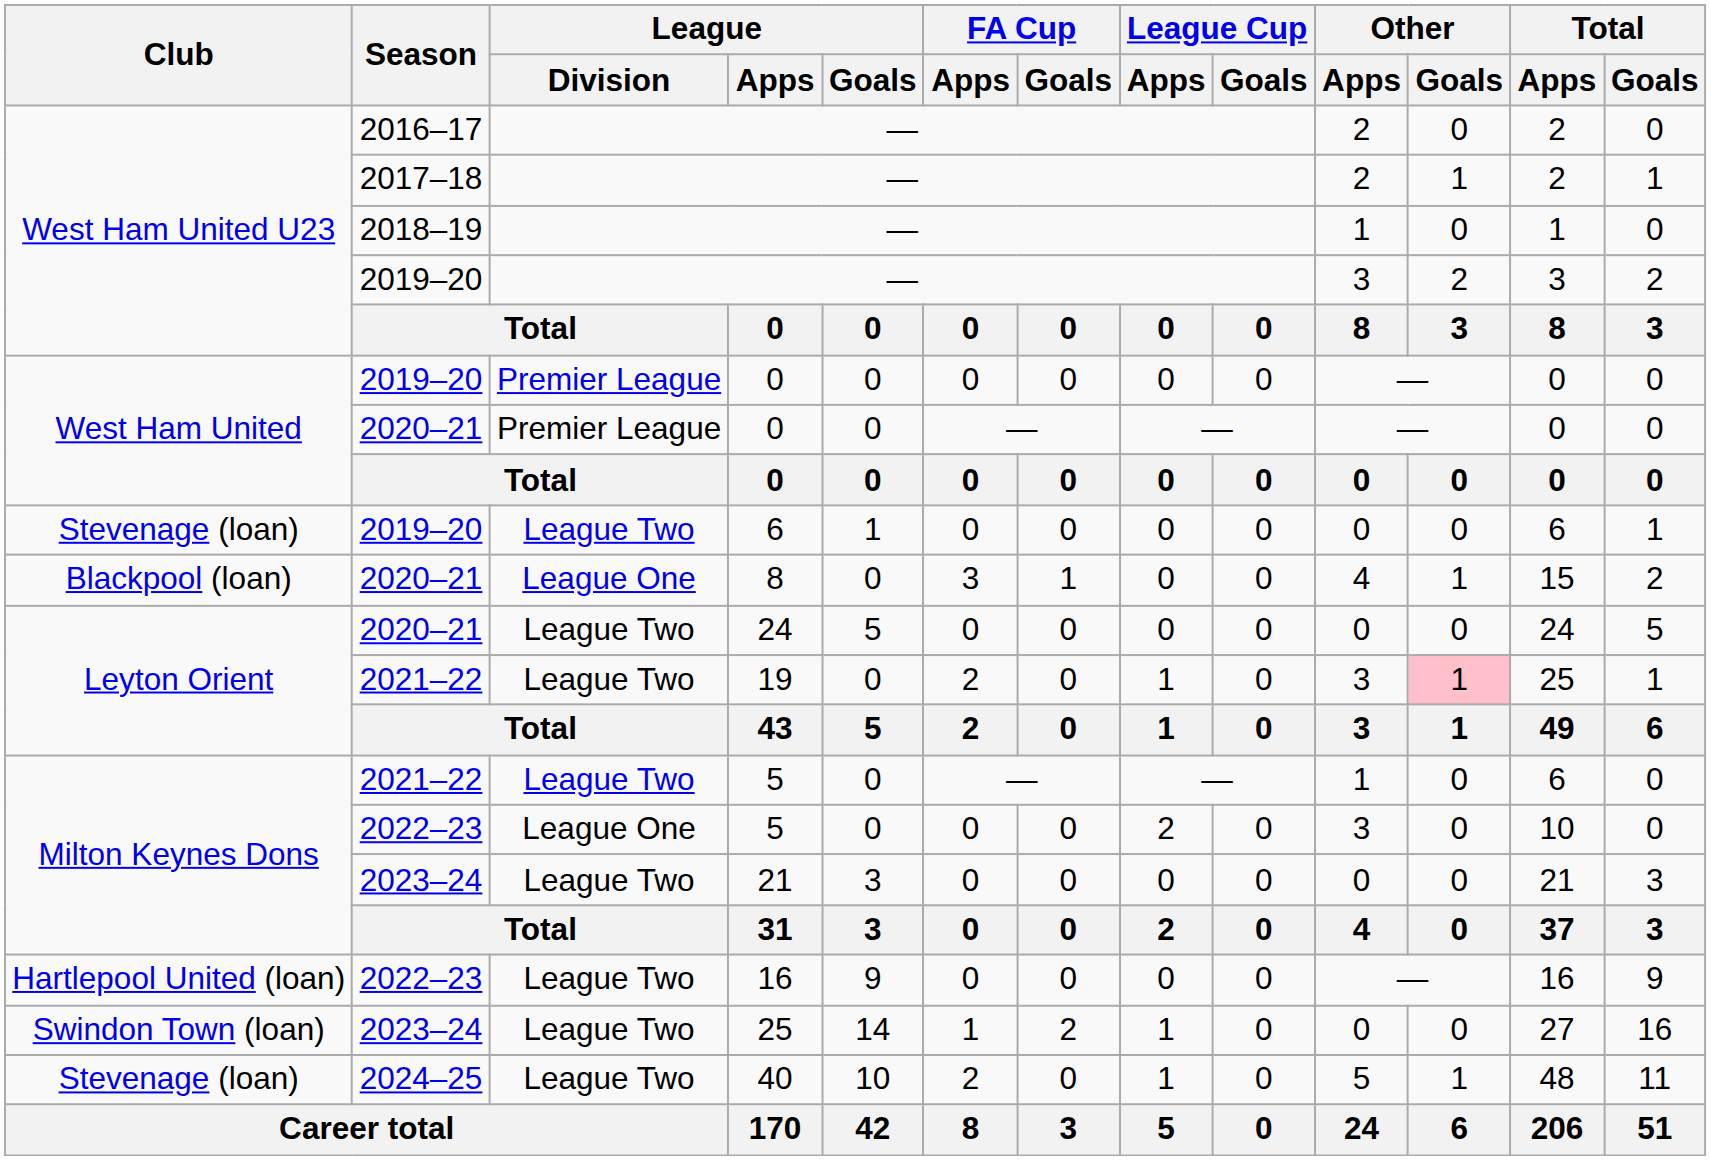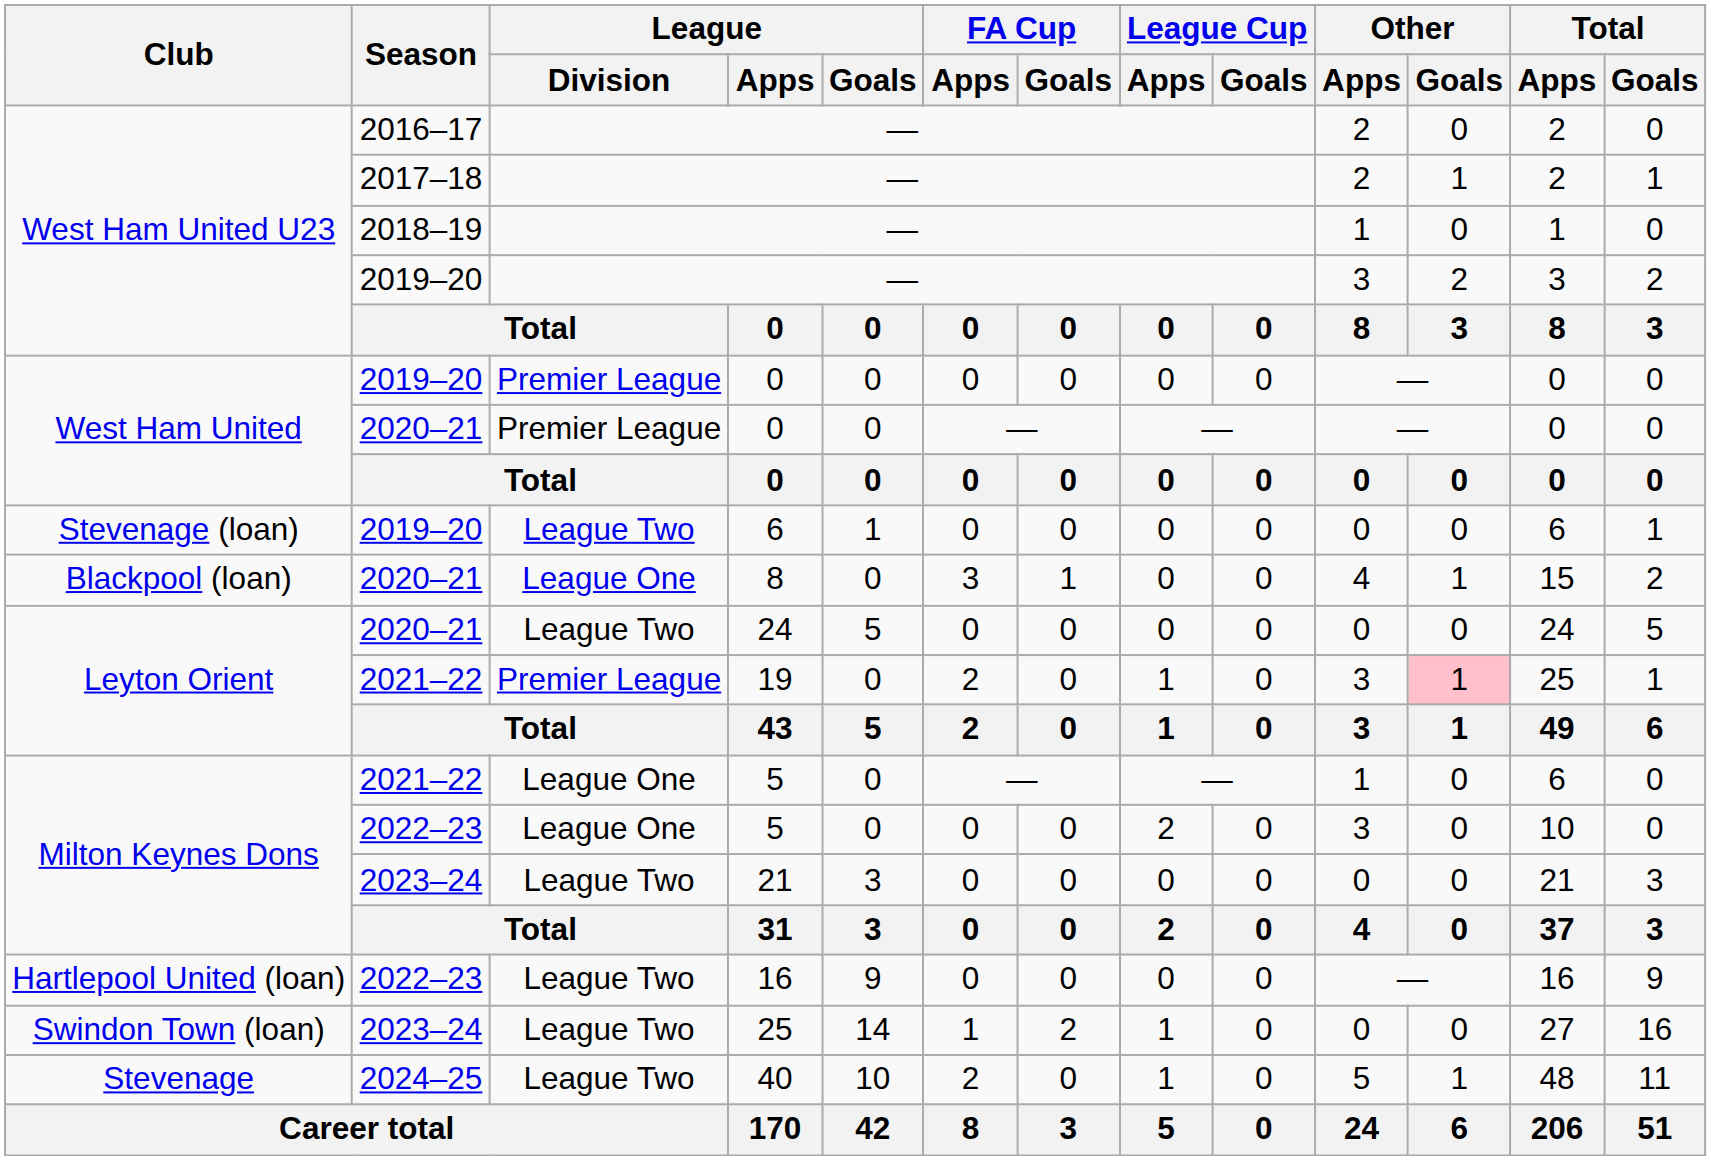19 | League / Division: League Two -> Premier League
2021–22 / 5 | League / Division: League Two -> League One
40 | Club: Stevenage (loan) -> Stevenage
